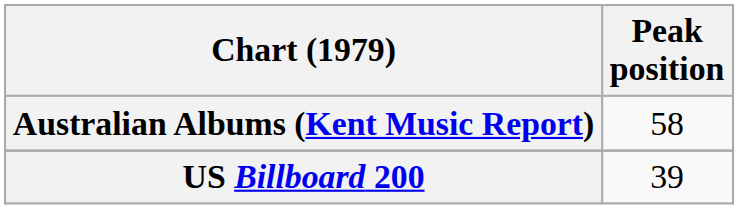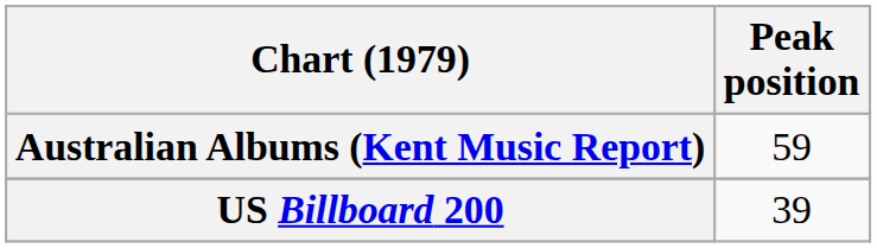Australian Albums (Kent Music Report) | Peak position: 58 -> 59
